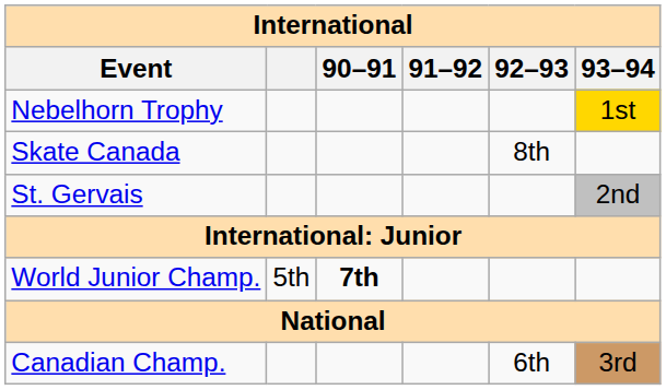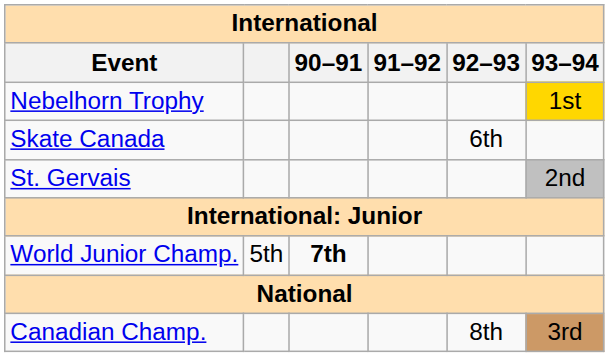Skate Canada | 92–93: 8th -> 6th
Canadian Champ. | 92–93: 6th -> 8th
